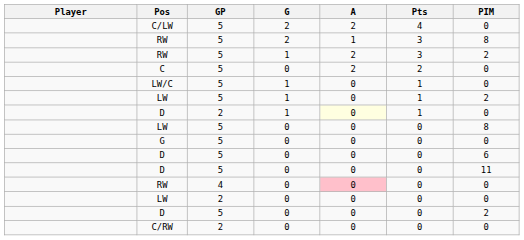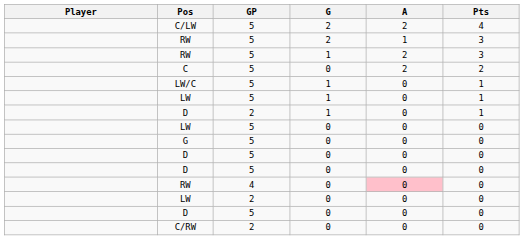- column: PIM | 0 | 8 | 2 | 0 | 0 | 2 | 0 | 8 | 0 | 6 | 11 | 0 | 0 | 2 | 0
D / 1 | A: lightyellow background -> no background
